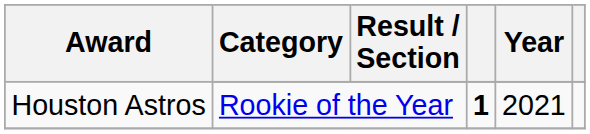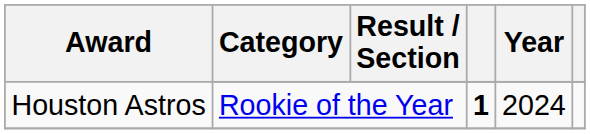Rookie of the Year | Year: 2021 -> 2024
